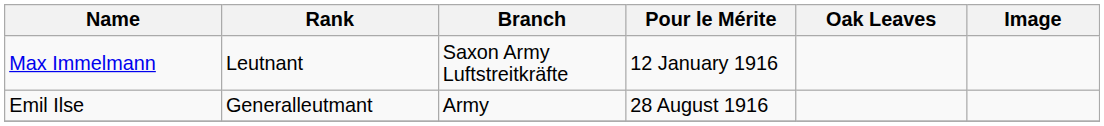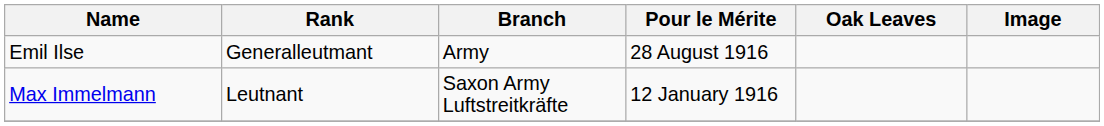rows swapped: Emil Ilse <-> Max Immelmann
